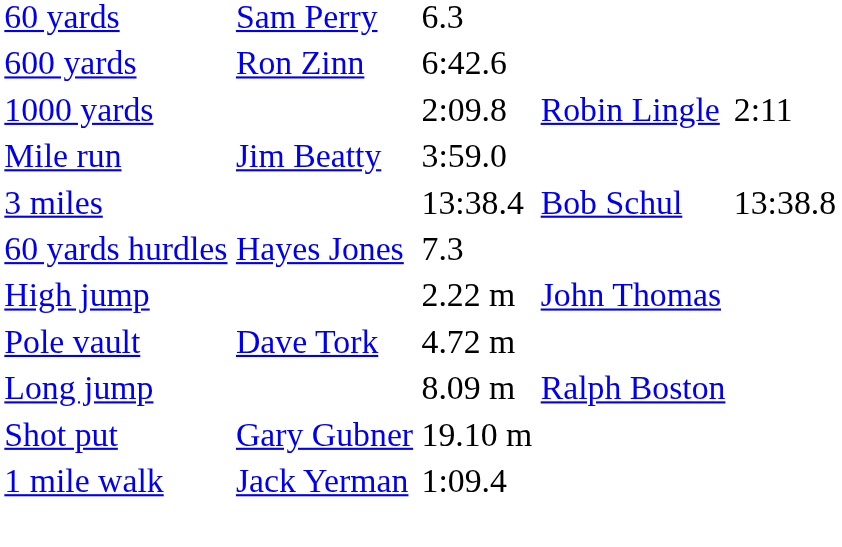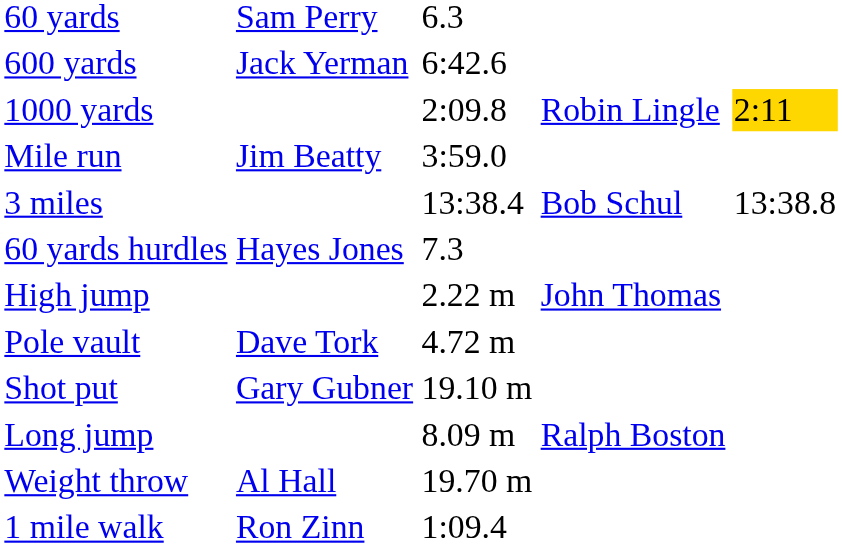600 yards | column 2: Ron Zinn -> Jack Yerman
1000 yards | column 5: no background -> gold background
rows swapped: Long jump <-> Shot put
+ row: Weight throw | Al Hall | 19.70 m
1 mile walk | column 2: Jack Yerman -> Ron Zinn
